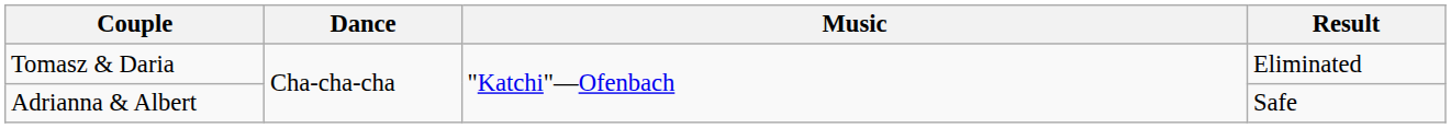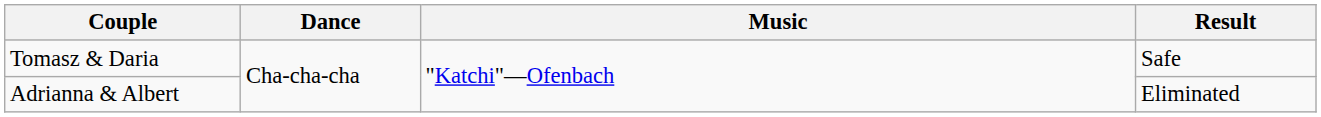Tomasz & Daria | Result: Eliminated -> Safe
Adrianna & Albert | Result: Safe -> Eliminated
